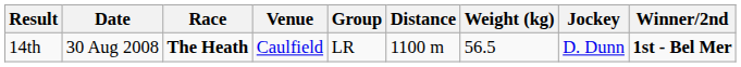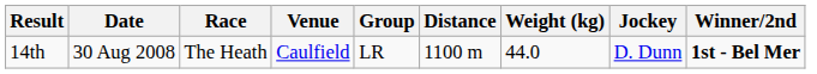14th | Race: bold -> normal
14th | Weight (kg): 56.5 -> 44.0
